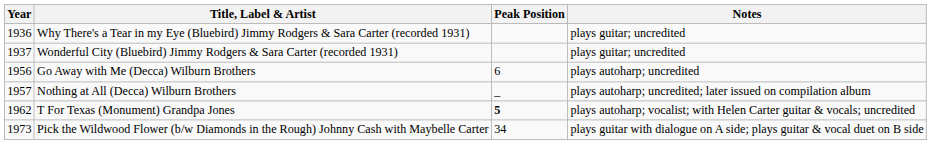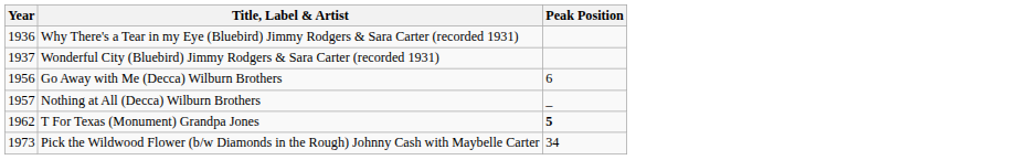- column: Notes | plays guitar; uncredited | plays guitar; uncredited | plays autoharp; uncredited | plays autoharp; uncredited; later issued on compilation album | plays autoharp; vocalist; with Helen Carter guitar & vocals; uncredited | plays guitar with dialogue on A side; plays guitar & vocal duet on B side
